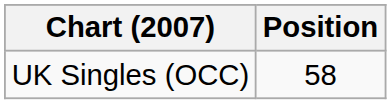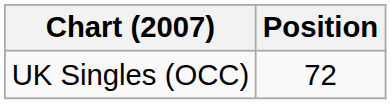UK Singles (OCC) | Position: 58 -> 72
